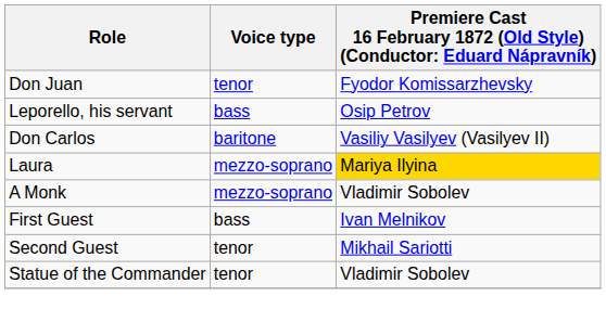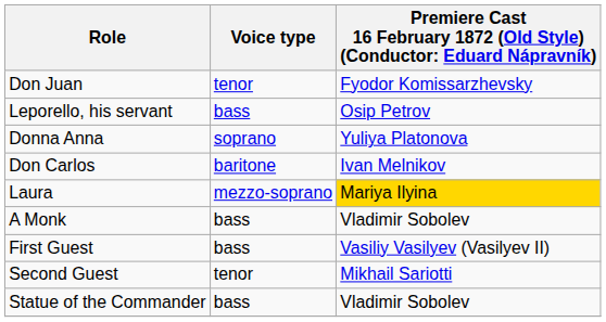+ row: Donna Anna | soprano | Yuliya Platonova
Don Carlos | column 3: Vasiliy Vasilyev (Vasilyev II) -> Ivan Melnikov
A Monk | Voice type: mezzo-soprano -> bass
First Guest | column 3: Ivan Melnikov -> Vasiliy Vasilyev (Vasilyev II)
Statue of the Commander | Voice type: tenor -> bass
